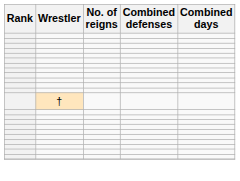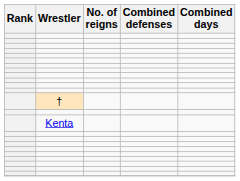+ row: Kenta
